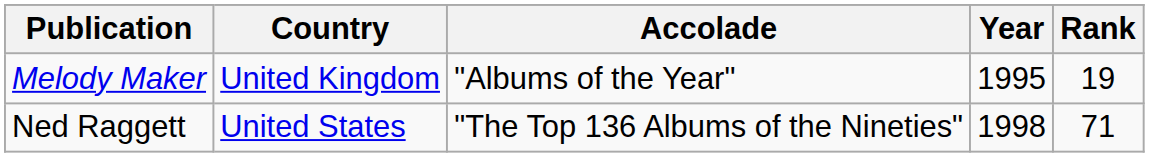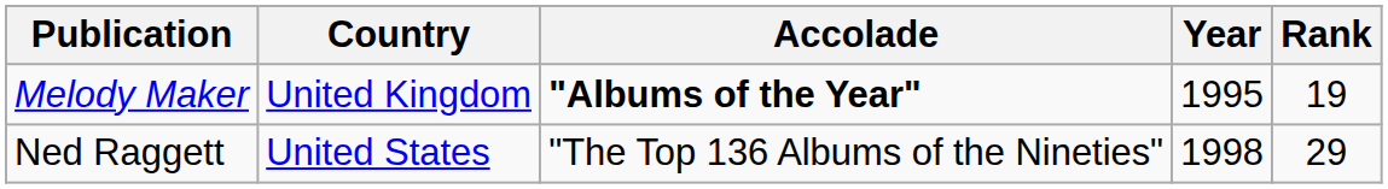Melody Maker | Accolade: normal -> bold
Ned Raggett | Rank: 71 -> 29
